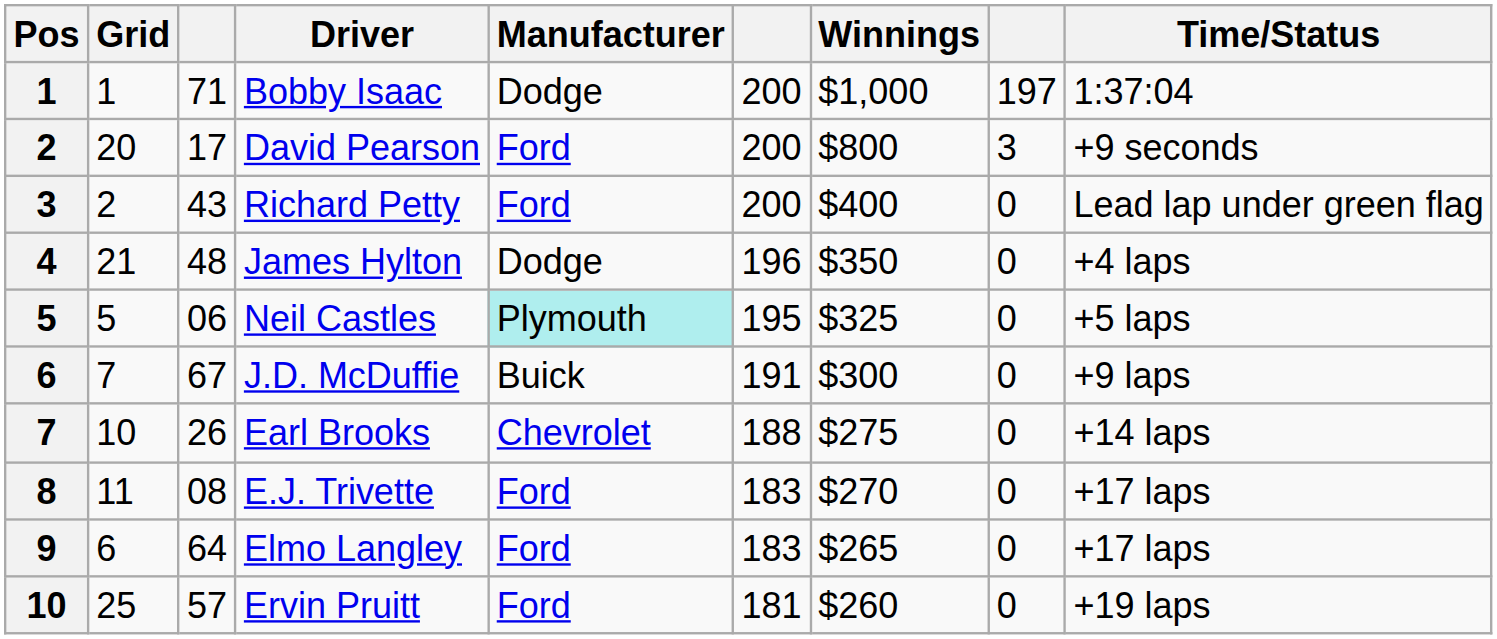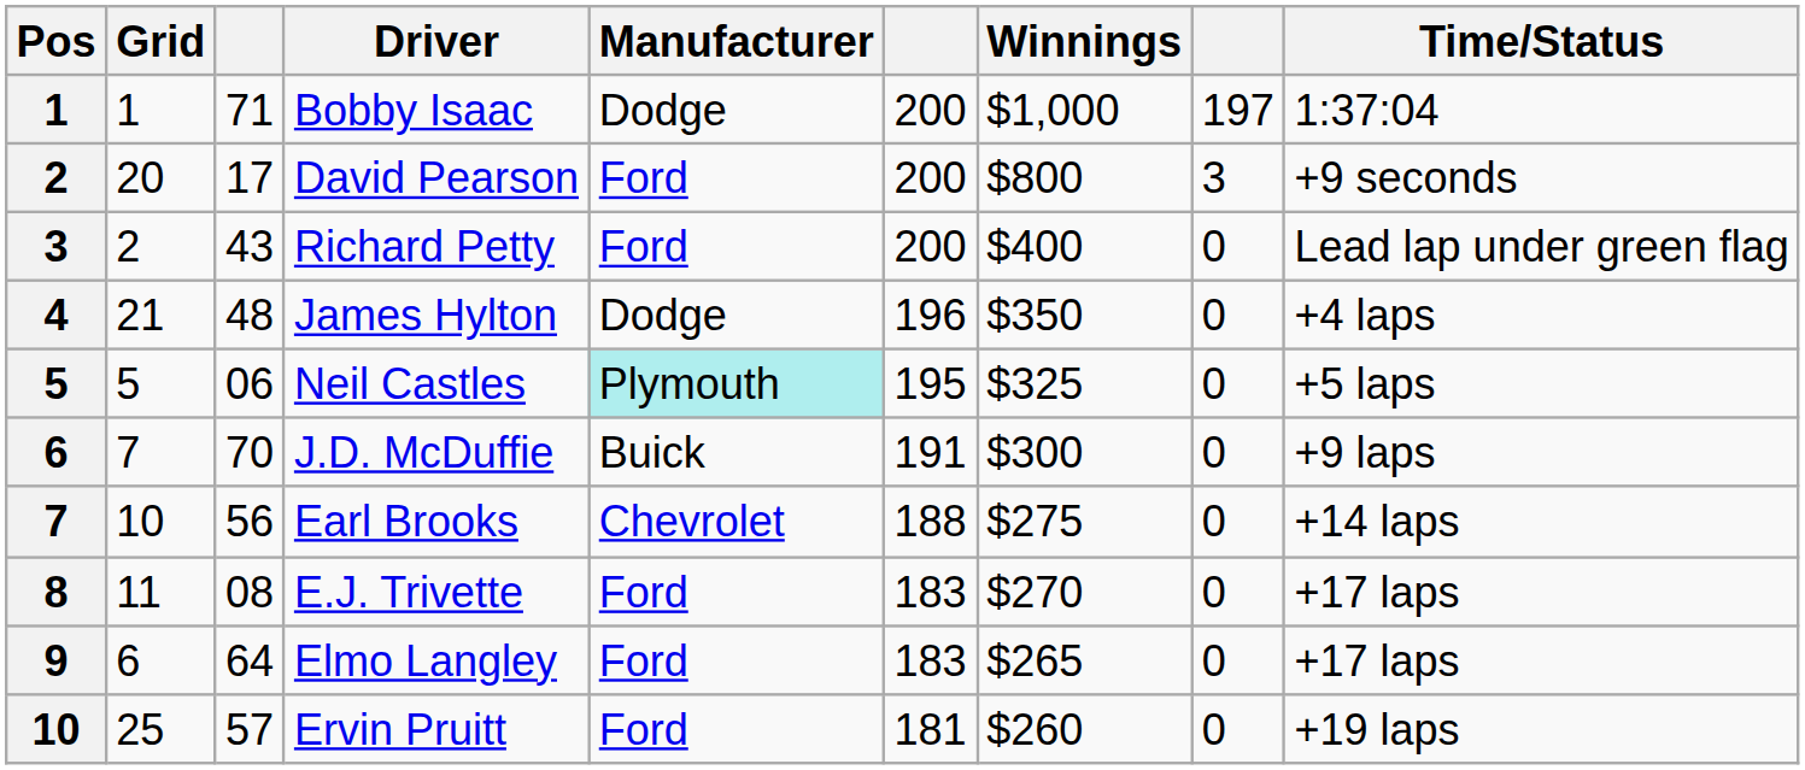J.D. McDuffie | column 3: 67 -> 70
Earl Brooks | column 3: 26 -> 56
